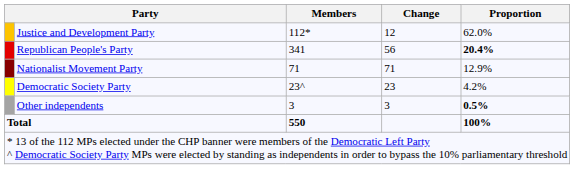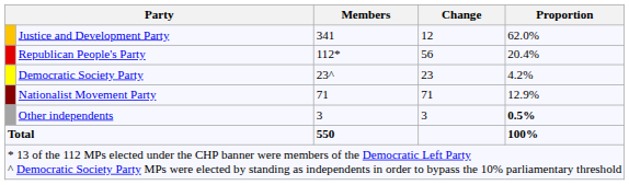Justice and Development Party | Members: 112* -> 341
Republican People's Party | Members: 341 -> 112*
Republican People's Party | Proportion: bold -> normal
rows swapped: Nationalist Movement Party <-> Democratic Society Party
